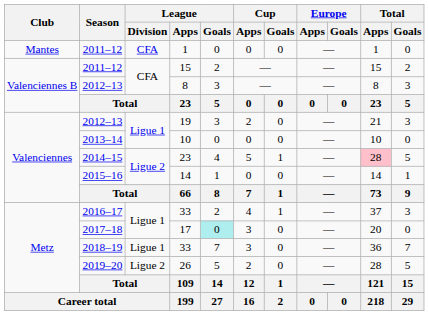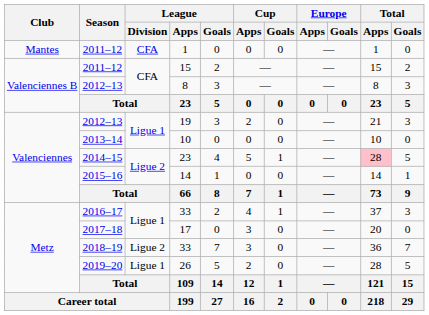17 | League / Goals: paleturquoise background -> no background
2018–19 / 33 | League / Division: Ligue 1 -> Ligue 2
26 | League / Division: Ligue 2 -> Ligue 1
